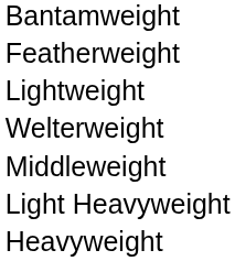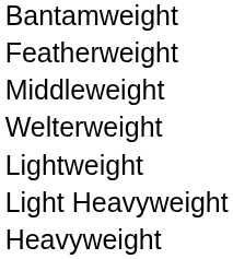rows swapped: Lightweight <-> Middleweight
